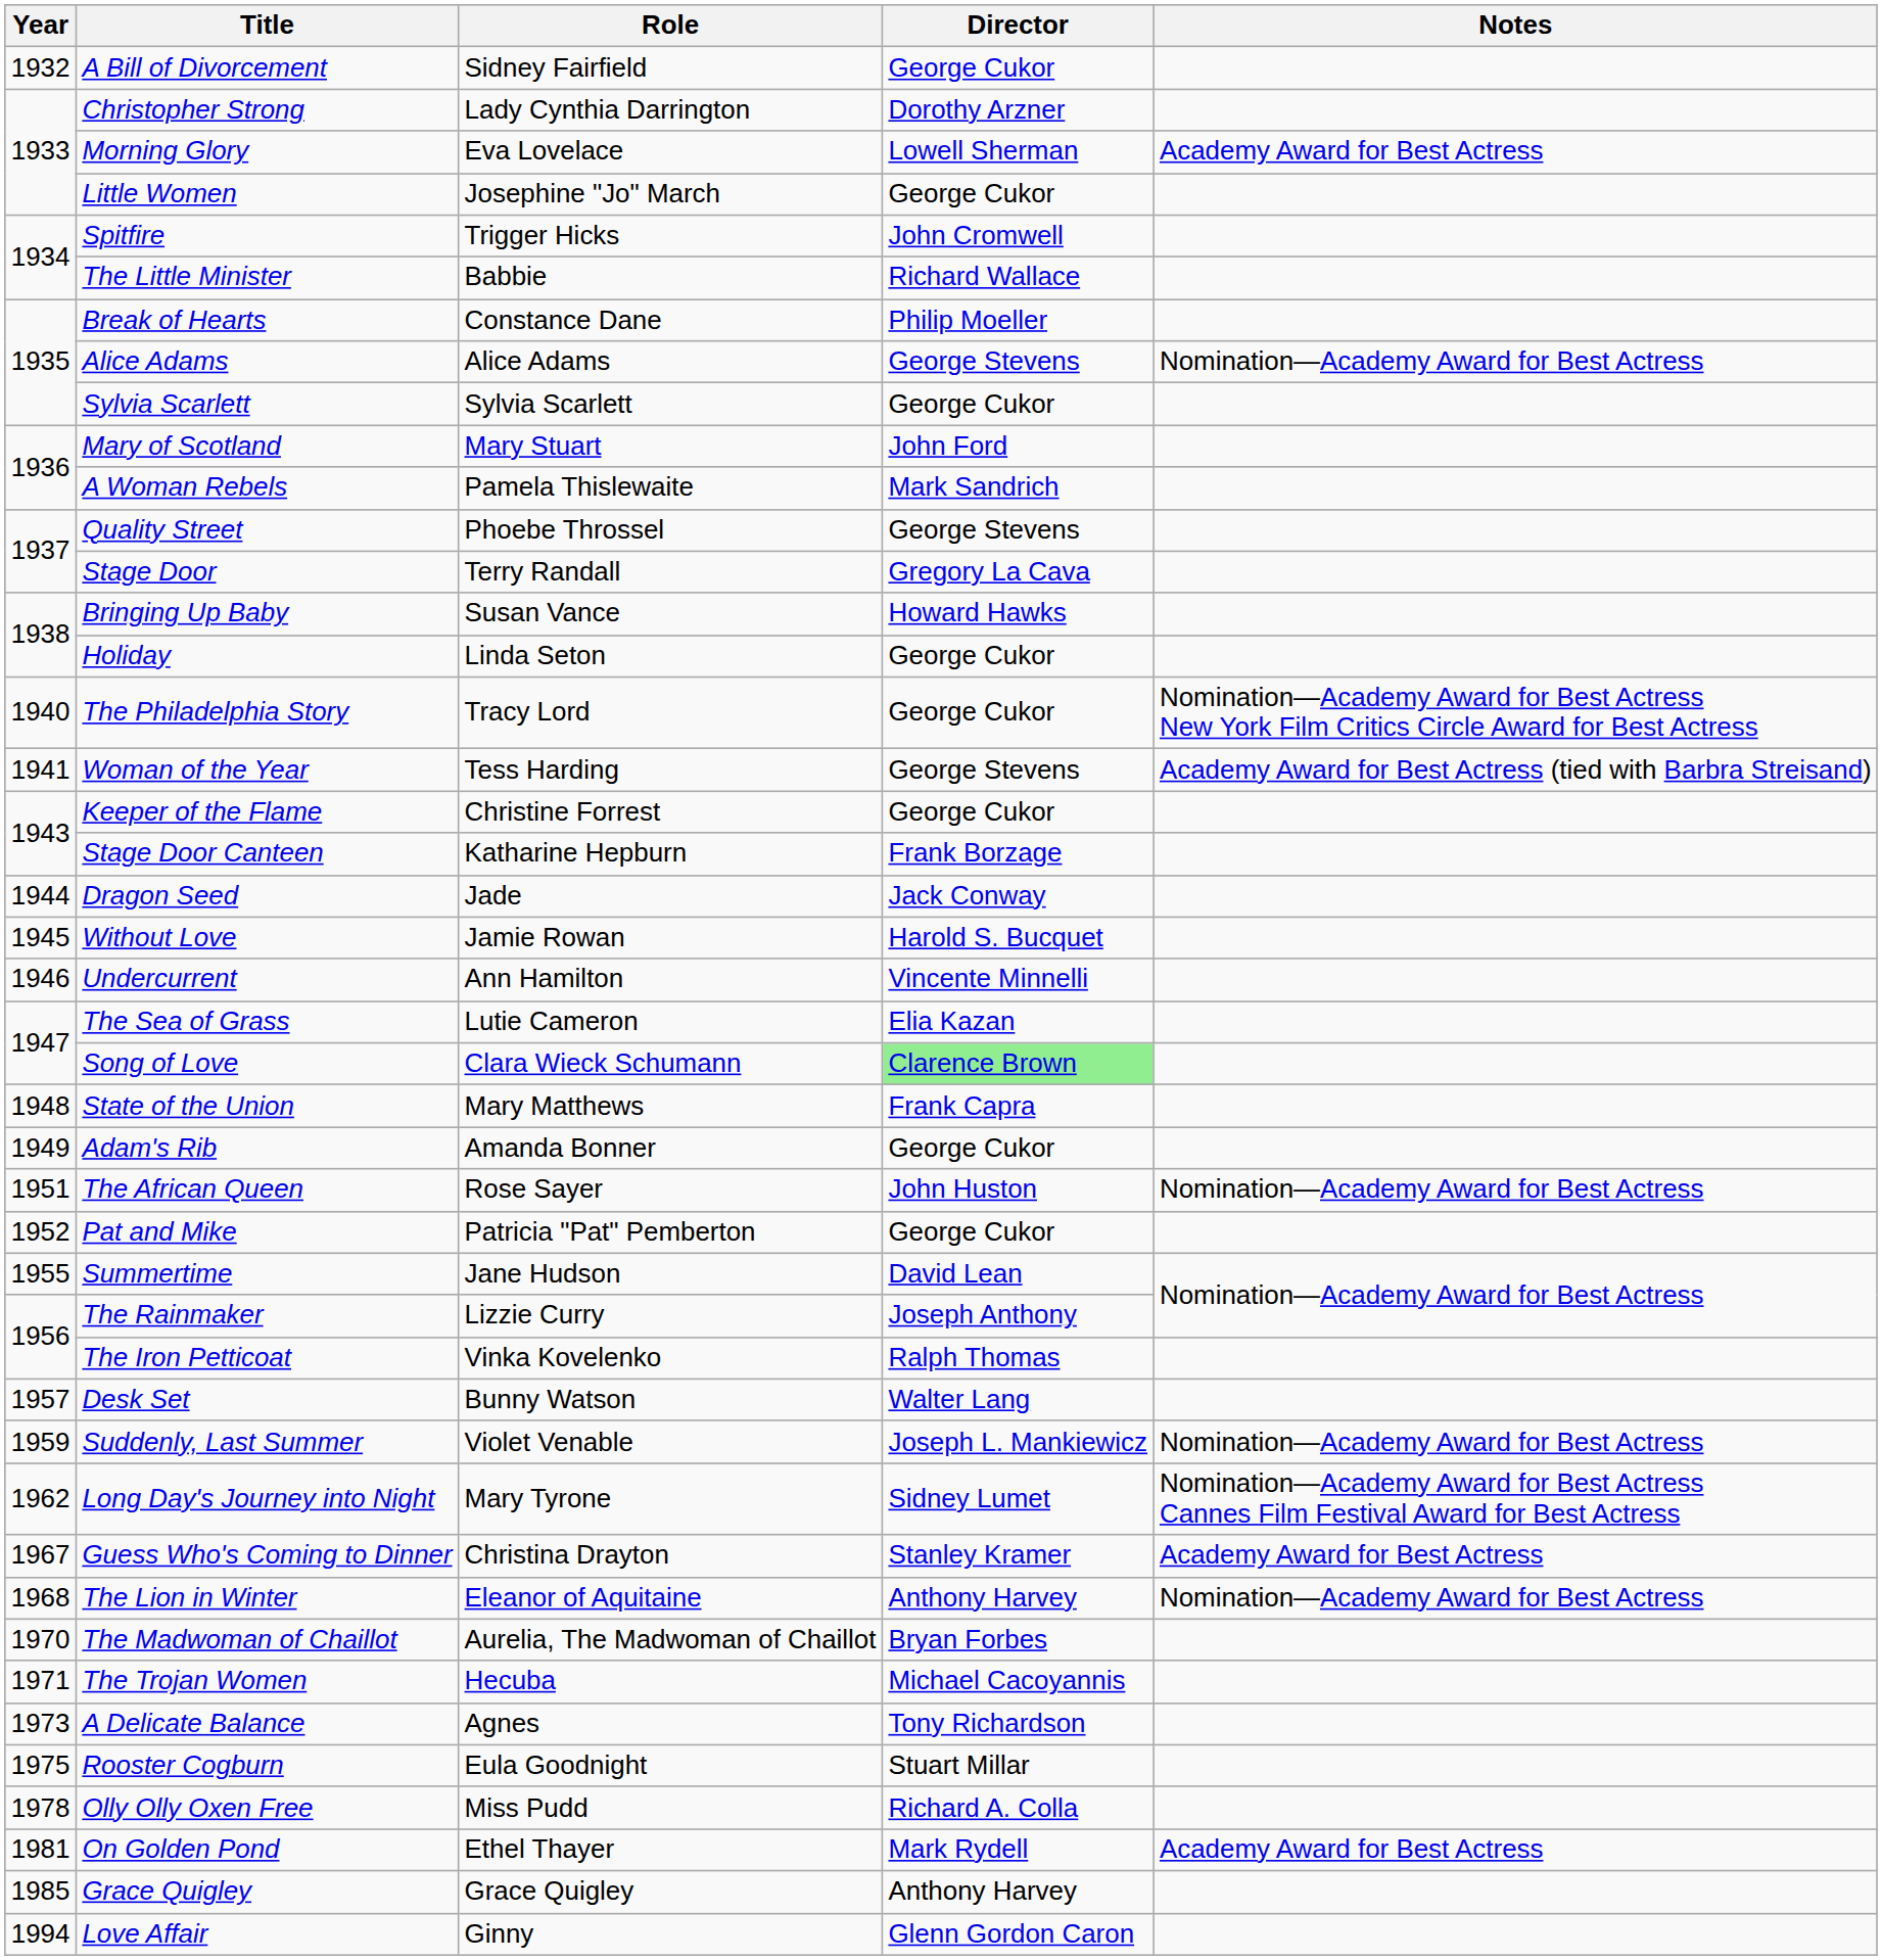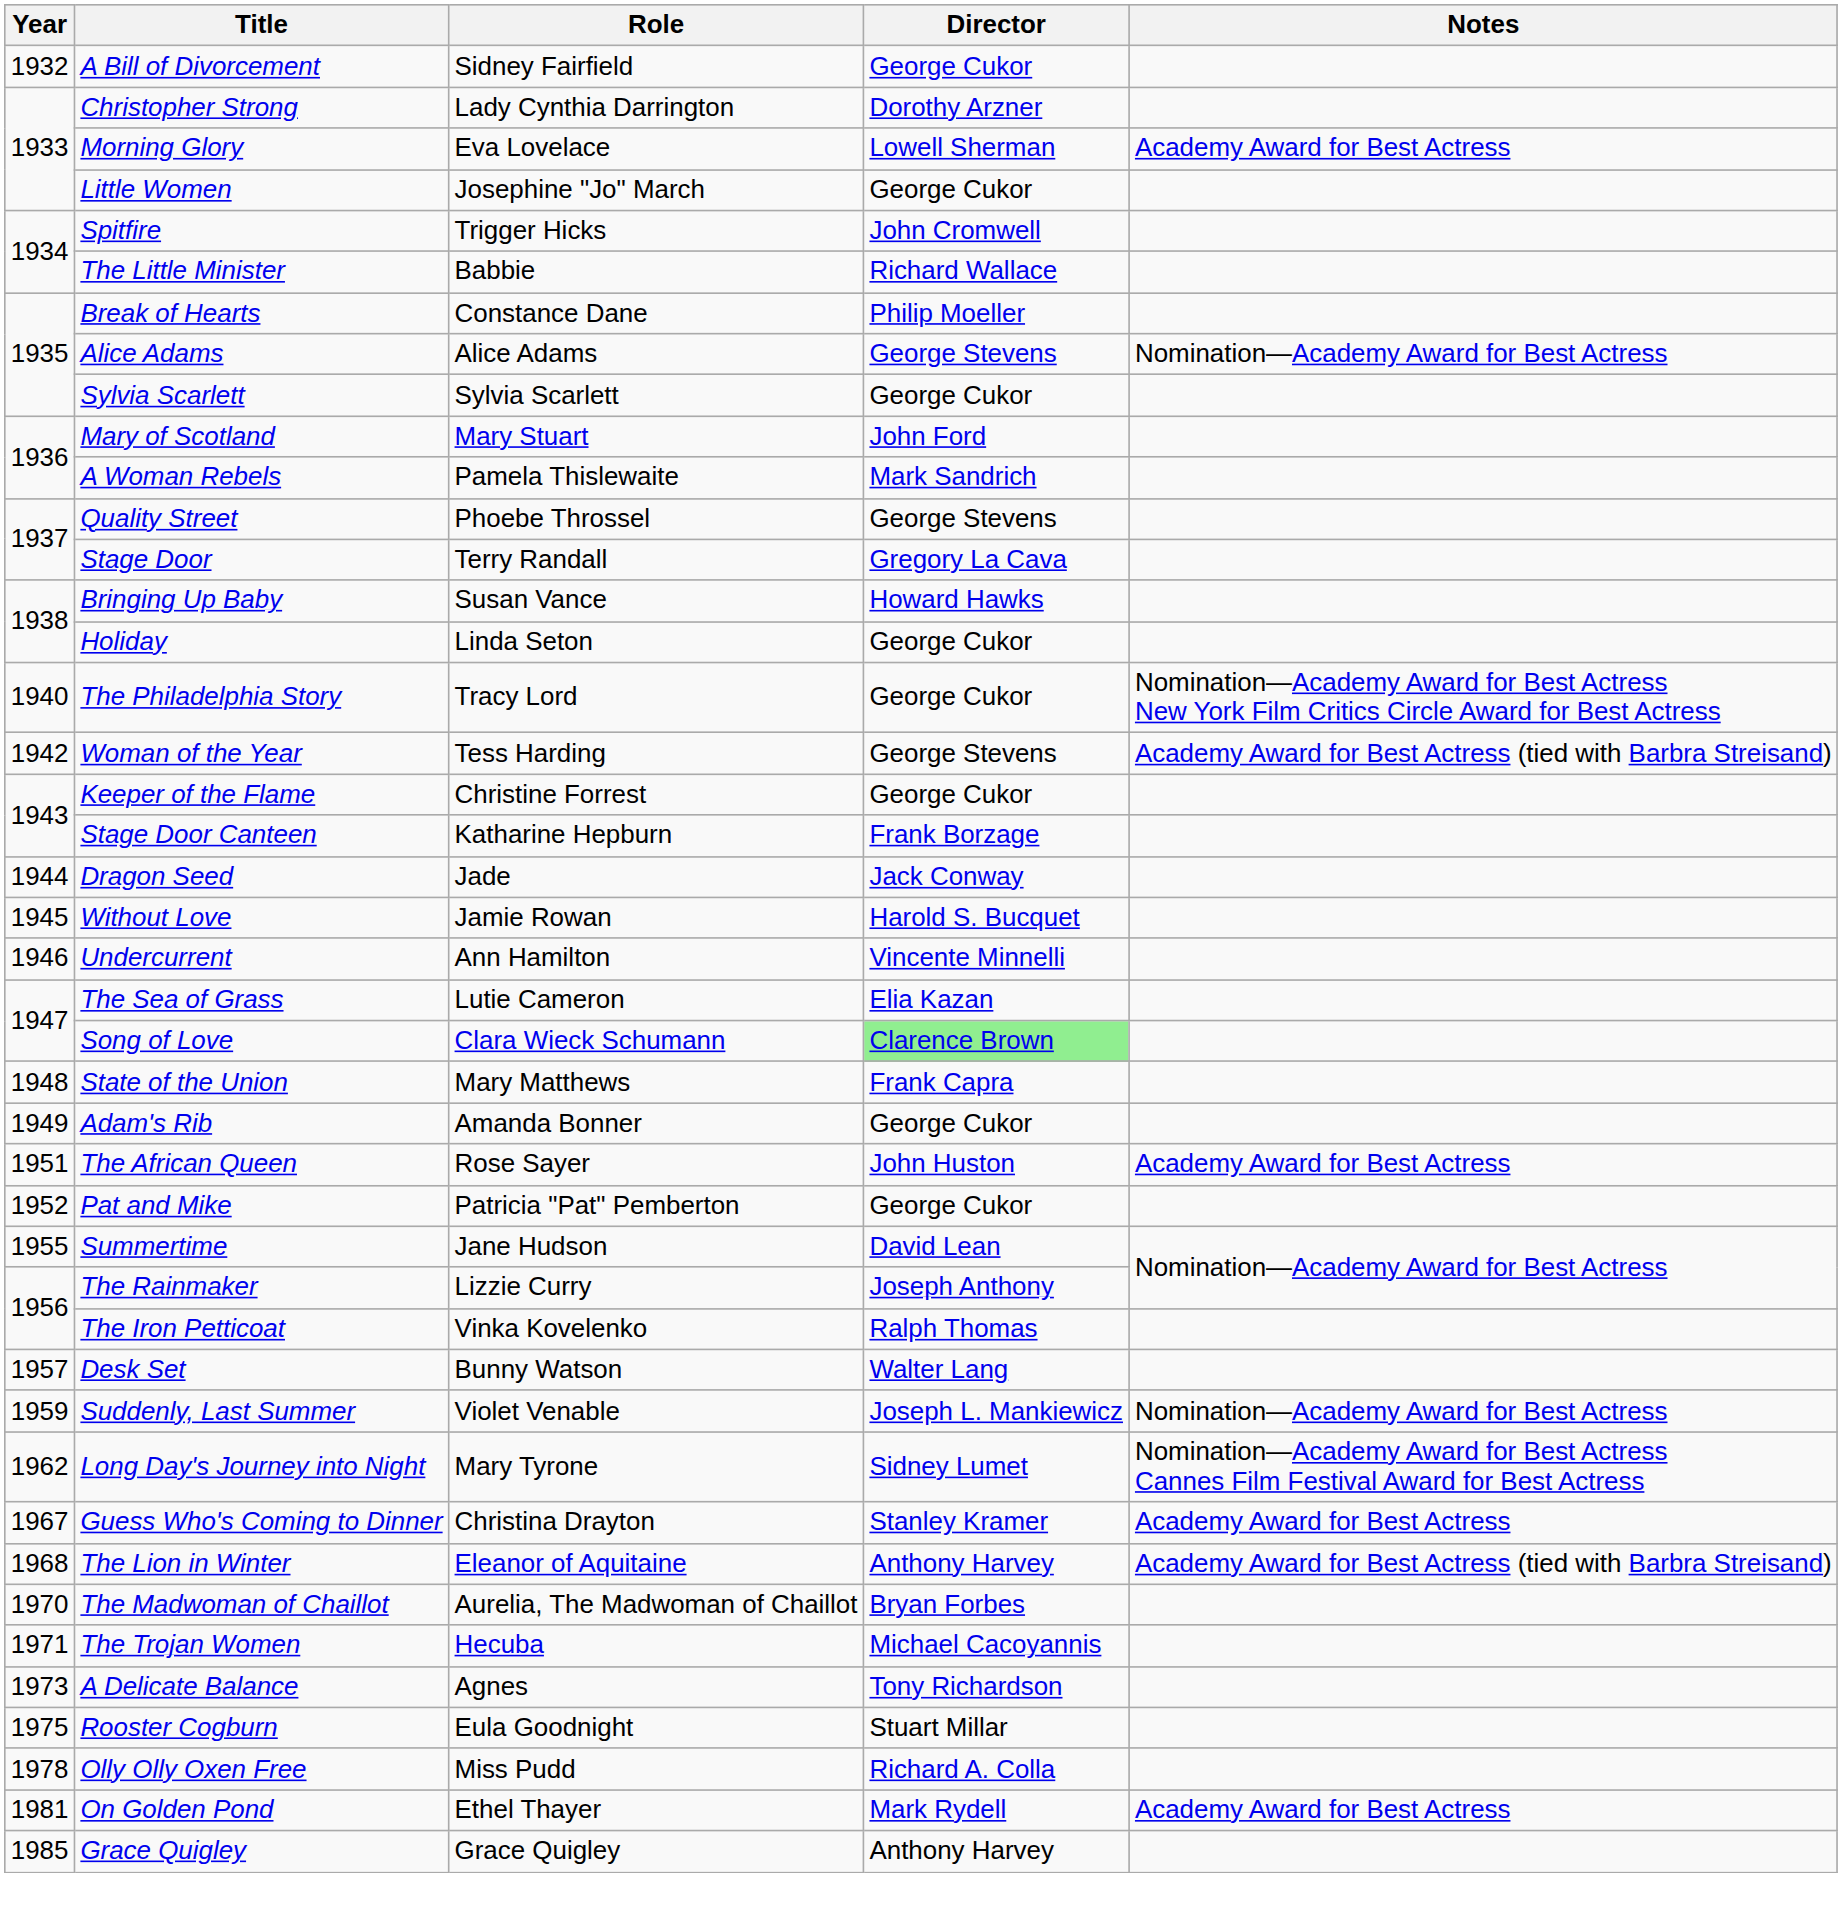Woman of the Year | Year: 1941 -> 1942
The African Queen | Notes: Nomination—Academy Award for Best Actress -> Academy Award for Best Actress
The Lion in Winter | Notes: Nomination—Academy Award for Best Actress -> Academy Award for Best Actress (tied with Barbra Streisand)
- row: 1994 | Love Affair | Ginny | Glenn Gordon Caron
